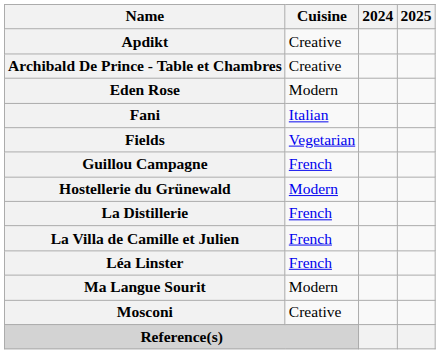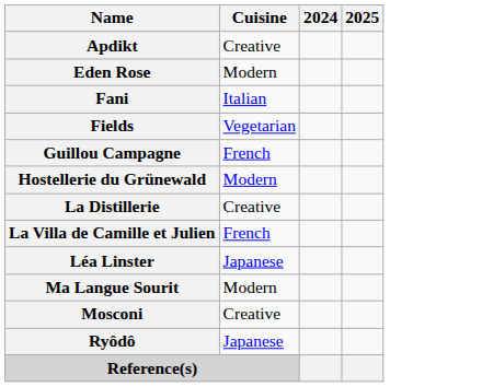- row: Archibald De Prince - Table et Chambres | Creative
La Distillerie | Cuisine: French -> Creative
Léa Linster | Cuisine: French -> Japanese
+ row: Ryôdô | Japanese
